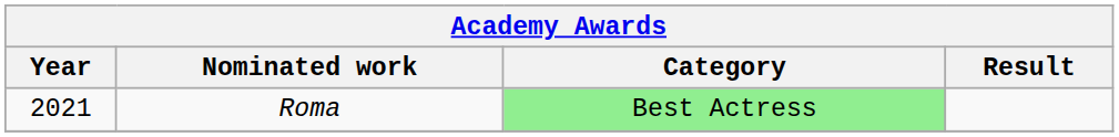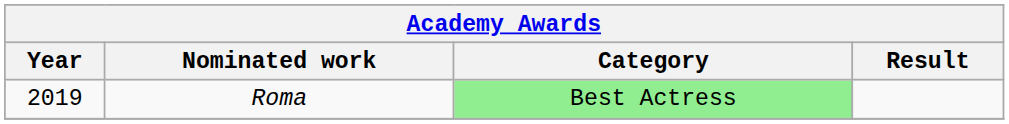Roma | Year: 2021 -> 2019
